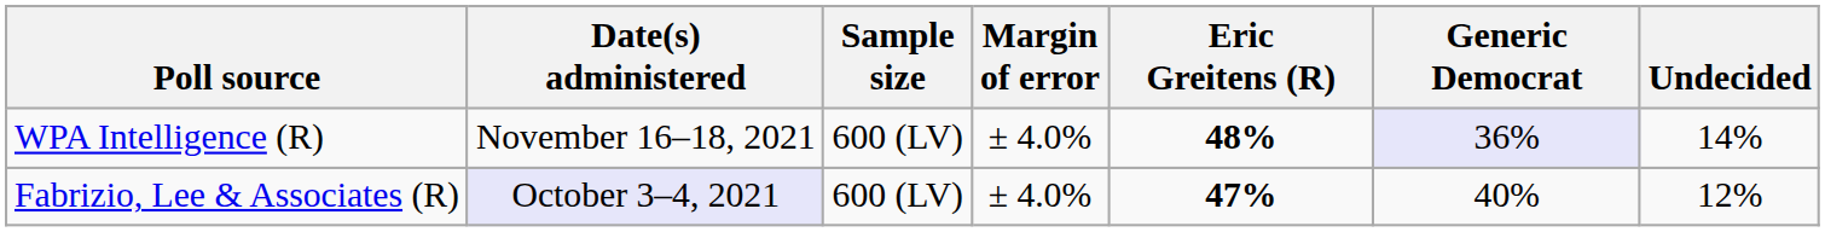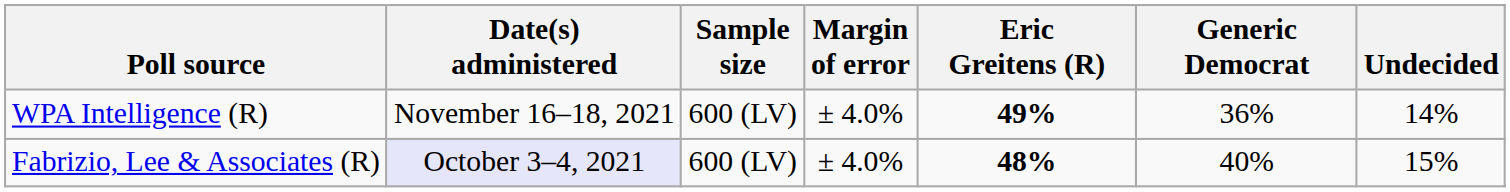WPA Intelligence (R) | Eric Greitens (R): 48% -> 49%
WPA Intelligence (R) | Generic Democrat: lavender background -> no background
Fabrizio, Lee & Associates (R) | Eric Greitens (R): 47% -> 48%
Fabrizio, Lee & Associates (R) | Undecided: 12% -> 15%
